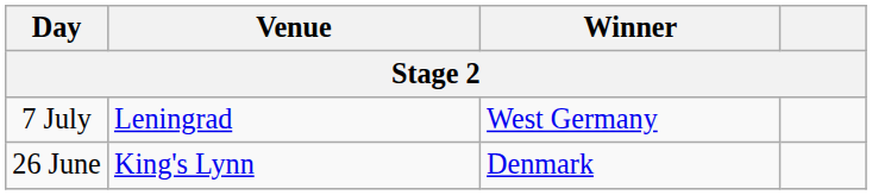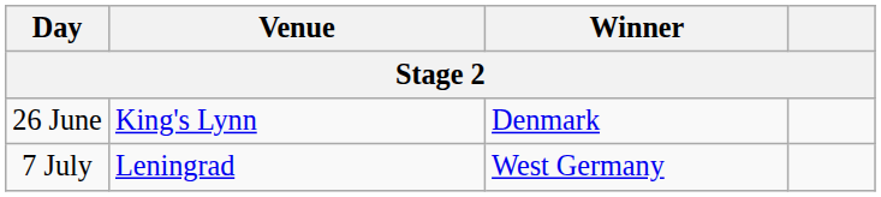rows swapped: 26 June <-> 7 July
